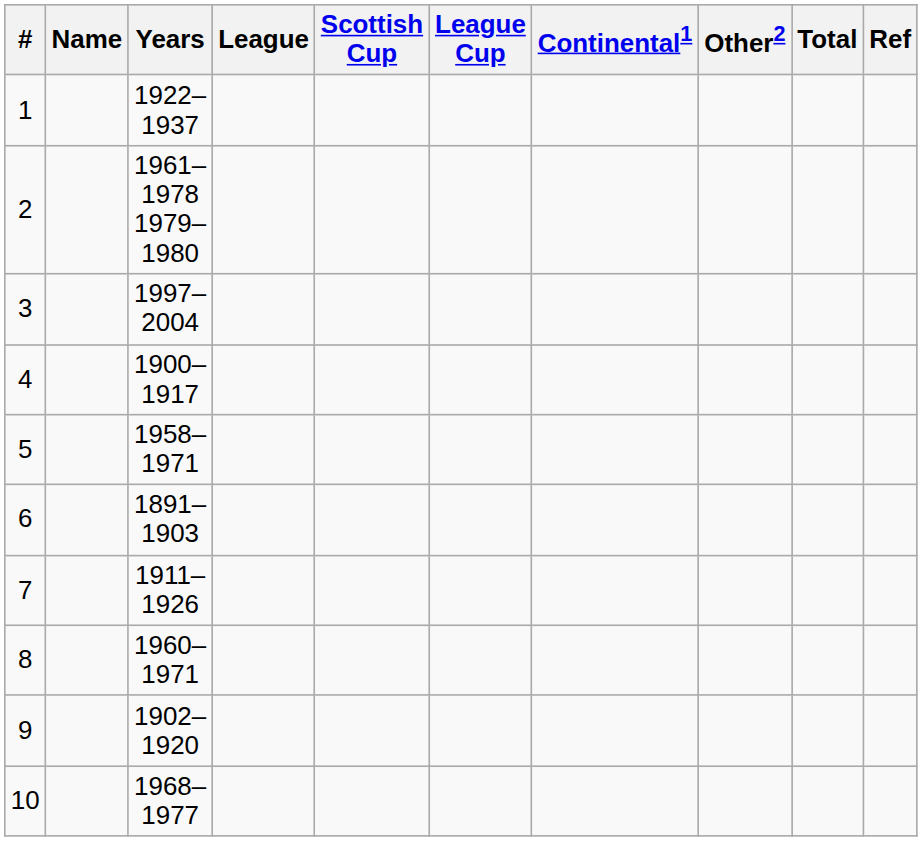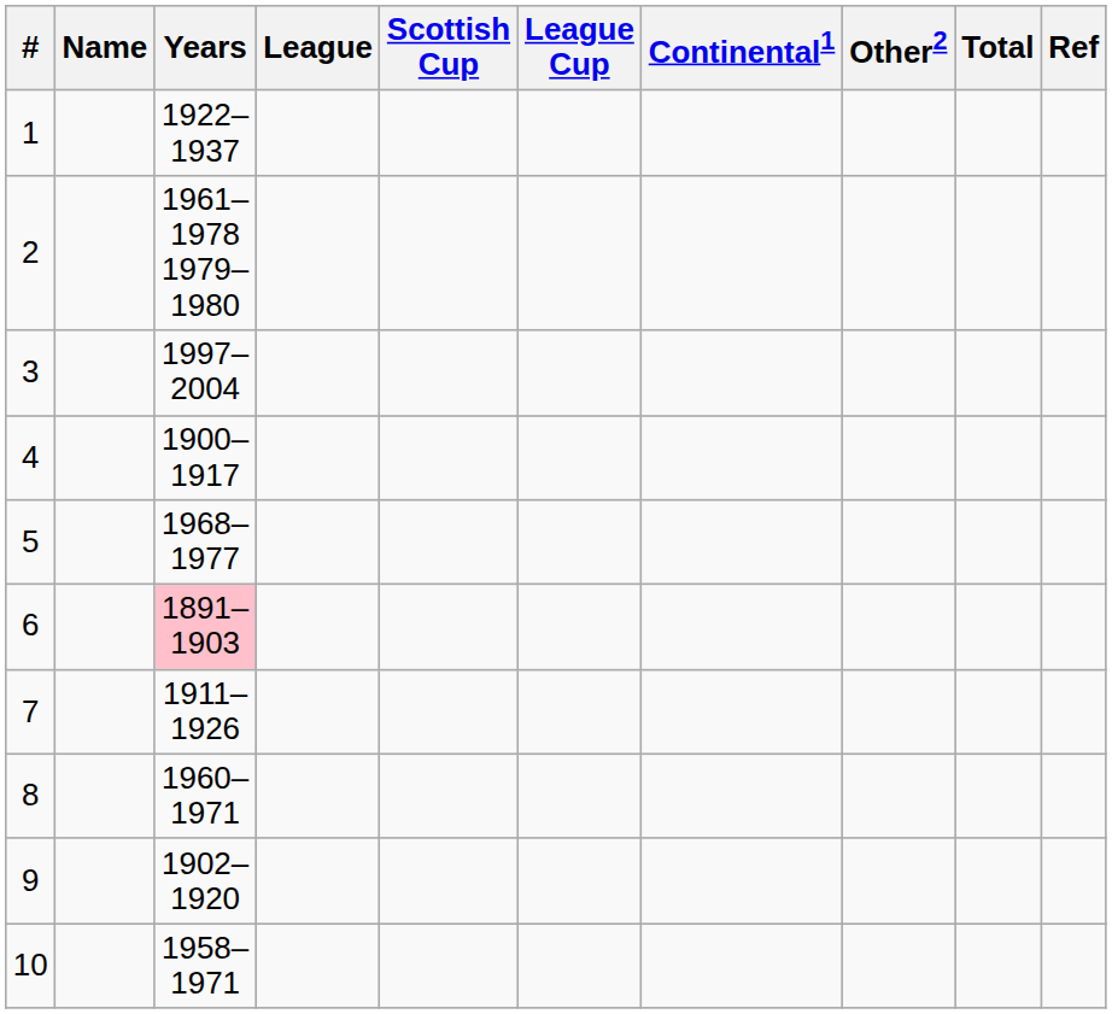5 | Years: 1958–1971 -> 1968–1977
6 | Years: no background -> pink background
10 | Years: 1968–1977 -> 1958–1971
